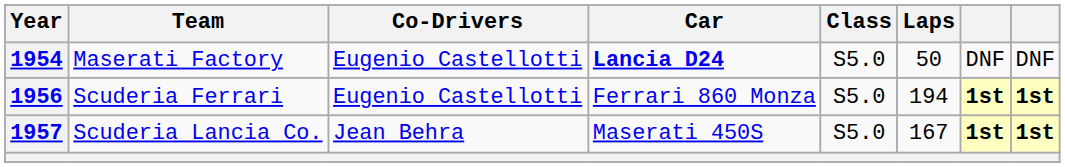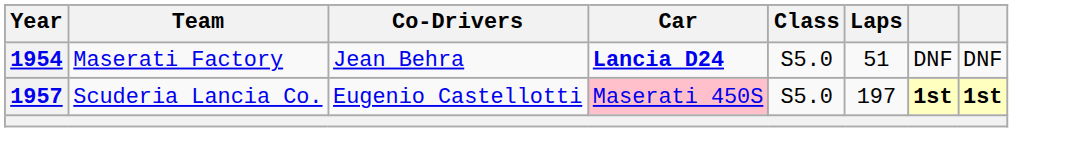1954 | Co-Drivers: Eugenio Castellotti -> Jean Behra
1954 | Laps: 50 -> 51
- row: 1956 | Scuderia Ferrari | Eugenio Castellotti | Ferrari 860 Monza | S5.0 | 194 | 1st | 1st
1957 | Co-Drivers: Jean Behra -> Eugenio Castellotti
1957 | Car: no background -> pink background
1957 | Laps: 167 -> 197
